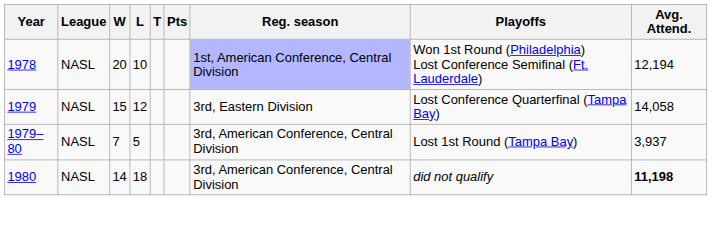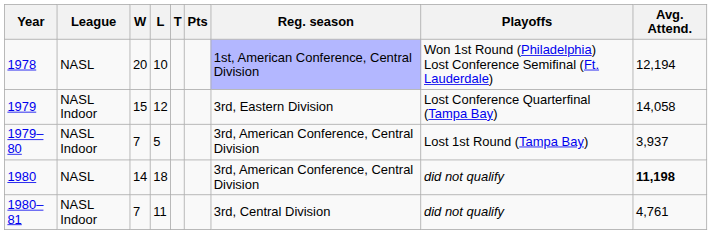1979 | League: NASL -> NASL Indoor
1979–80 | League: NASL -> NASL Indoor
+ row: 1980–81 | NASL Indoor | 7 | 11 | 3rd, Central Division | did not qualify | 4,761
